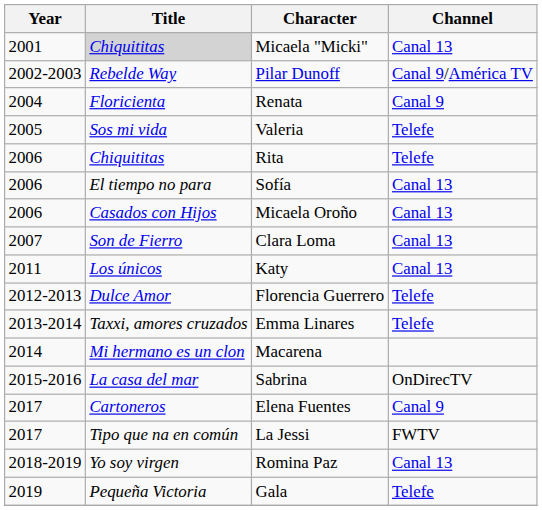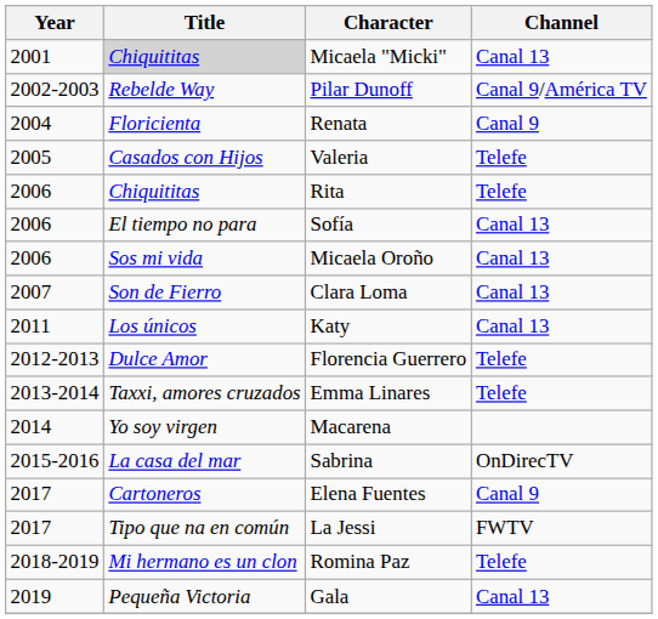Valeria | Title: Sos mi vida -> Casados con Hijos
Micaela Oroño | Title: Casados con Hijos -> Sos mi vida
Macarena | Title: Mi hermano es un clon -> Yo soy virgen
Romina Paz | Title: Yo soy virgen -> Mi hermano es un clon
Romina Paz | Channel: Canal 13 -> Telefe
Gala | Channel: Telefe -> Canal 13
